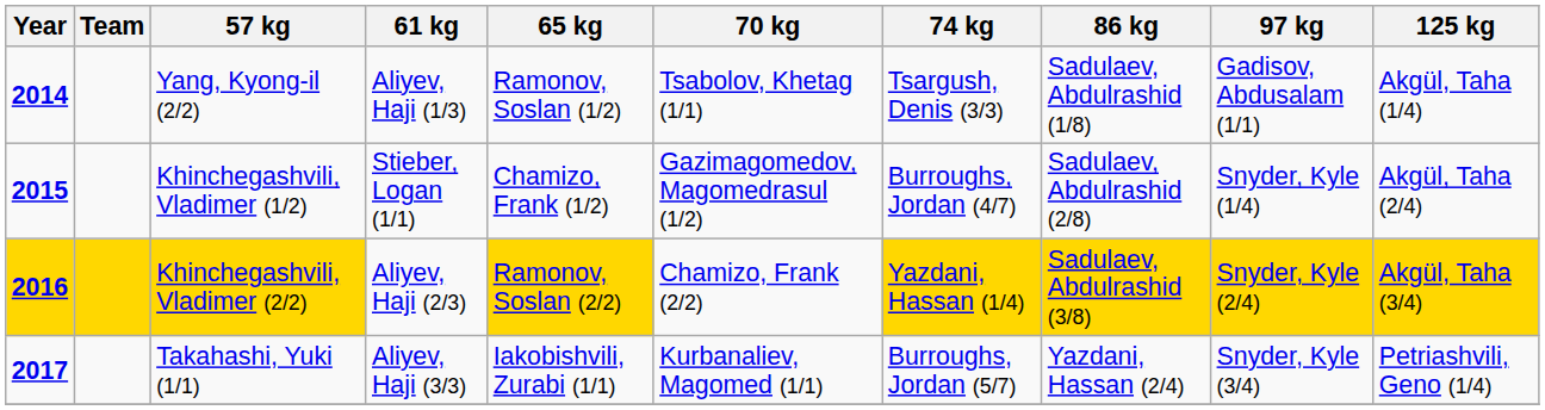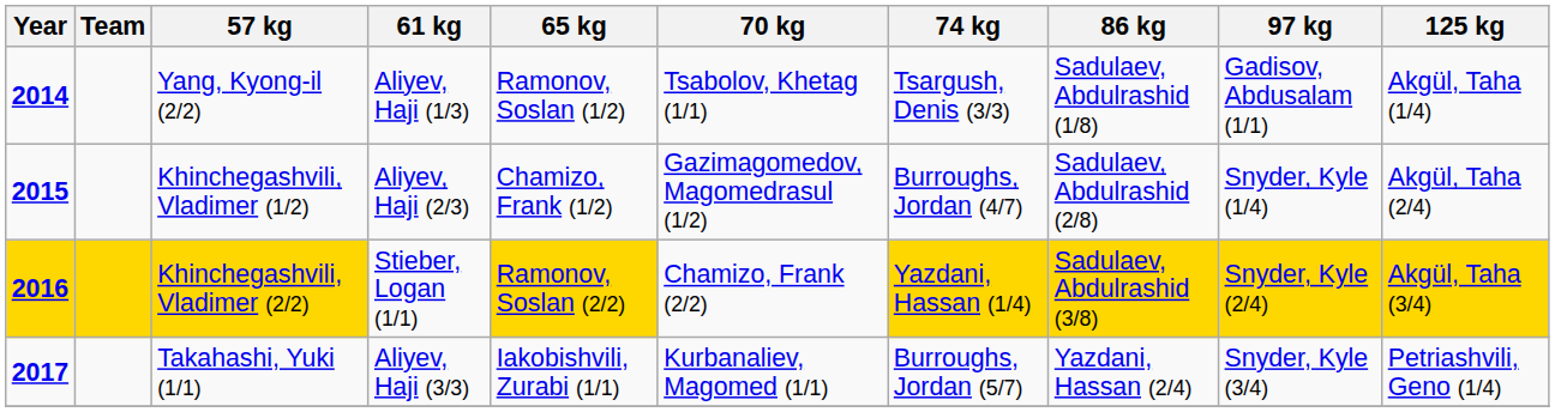Khinchegashvili, Vladimer (1/2) | 61 kg: Stieber, Logan (1/1) -> Aliyev, Haji (2/3)
Khinchegashvili, Vladimer (2/2) | 61 kg: Aliyev, Haji (2/3) -> Stieber, Logan (1/1)
